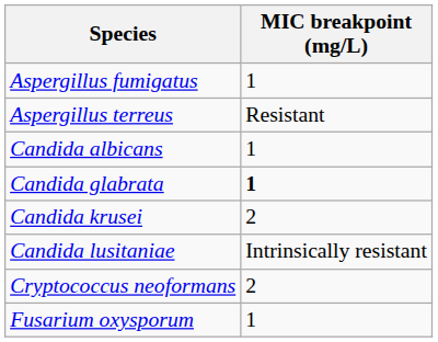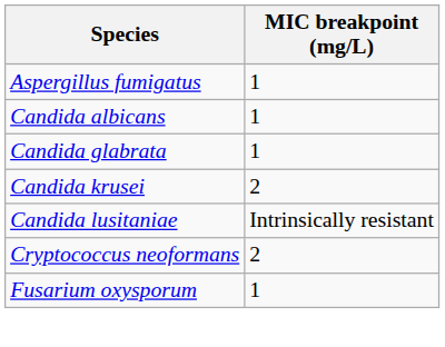- row: Aspergillus terreus | Resistant
Candida glabrata | MIC breakpoint (mg/L): bold -> normal
